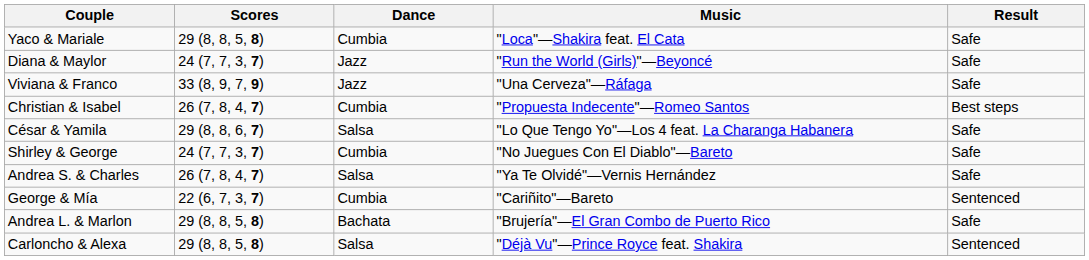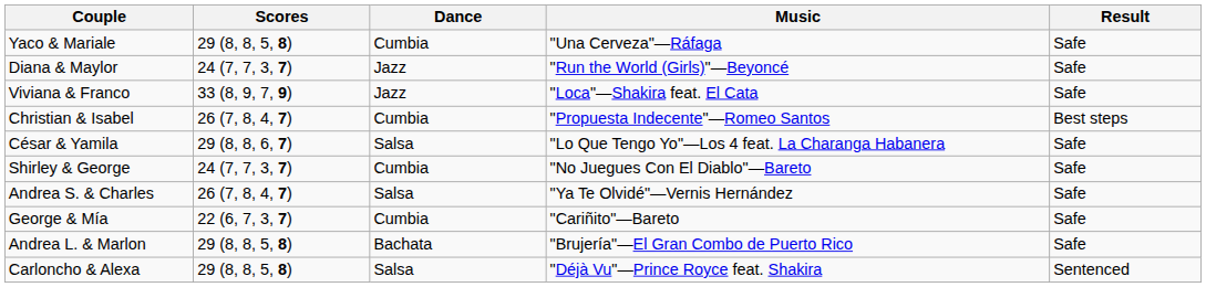Yaco & Mariale | Music: "Loca"—Shakira feat. El Cata -> "Una Cerveza"—Ráfaga
Viviana & Franco | Music: "Una Cerveza"—Ráfaga -> "Loca"—Shakira feat. El Cata
George & Mía | Result: Sentenced -> Safe
